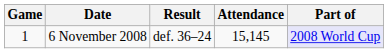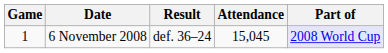6 November 2008 | Attendance: 15,145 -> 15,045
